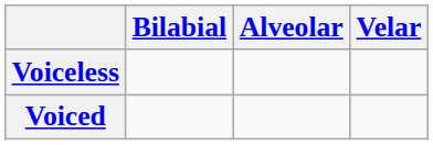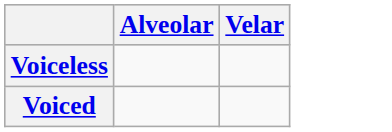- column: Bilabial
